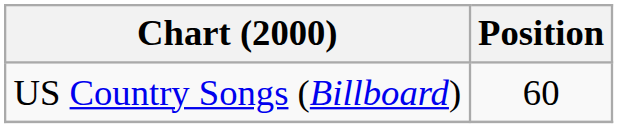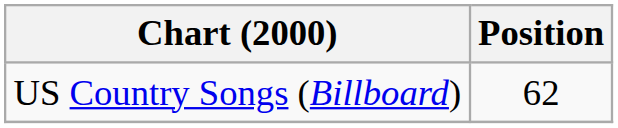US Country Songs (Billboard) | Position: 60 -> 62
